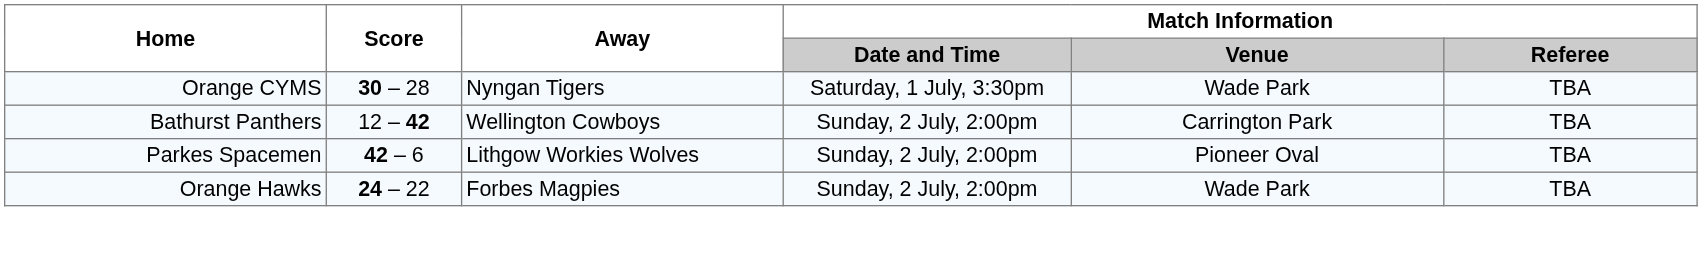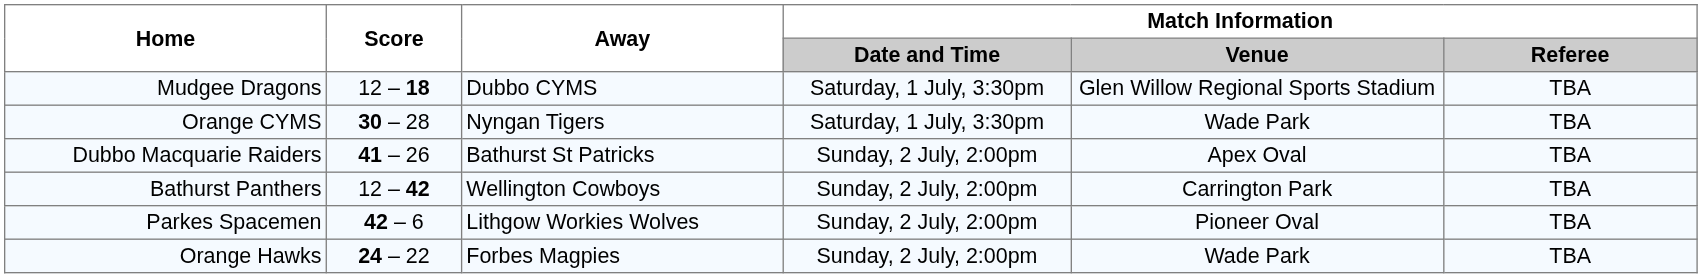+ row: Mudgee Dragons | 12 – 18 | Dubbo CYMS | Saturday, 1 July, 3:30pm | Glen Willow Regional Sports Stadium | TBA
+ row: Dubbo Macquarie Raiders | 41 – 26 | Bathurst St Patricks | Sunday, 2 July, 2:00pm | Apex Oval | TBA
